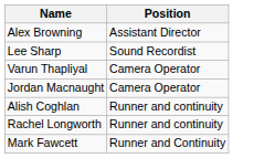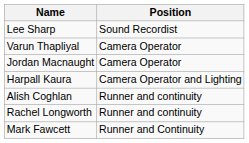- row: Alex Browning | Assistant Director
+ row: Harpall Kaura | Camera Operator and Lighting
